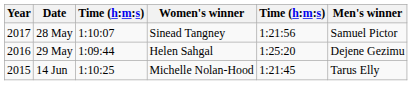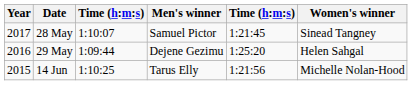columns swapped: Men's winner <-> Women's winner
28 May | column 5: 1:21:56 -> 1:21:45
14 Jun | column 5: 1:21:45 -> 1:21:56
